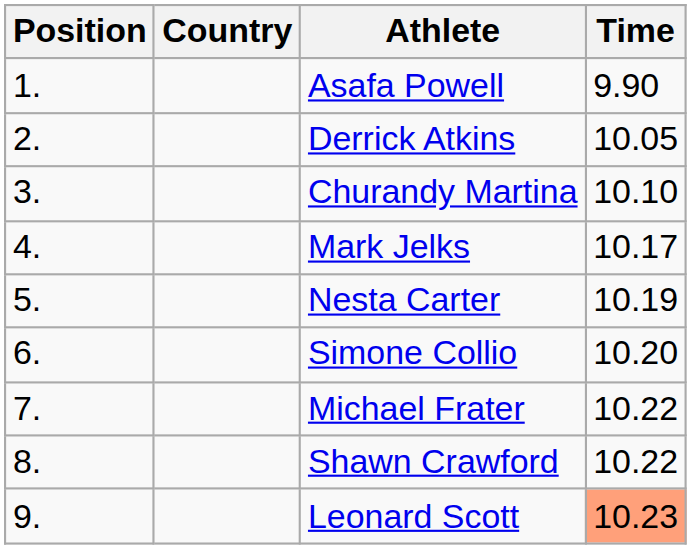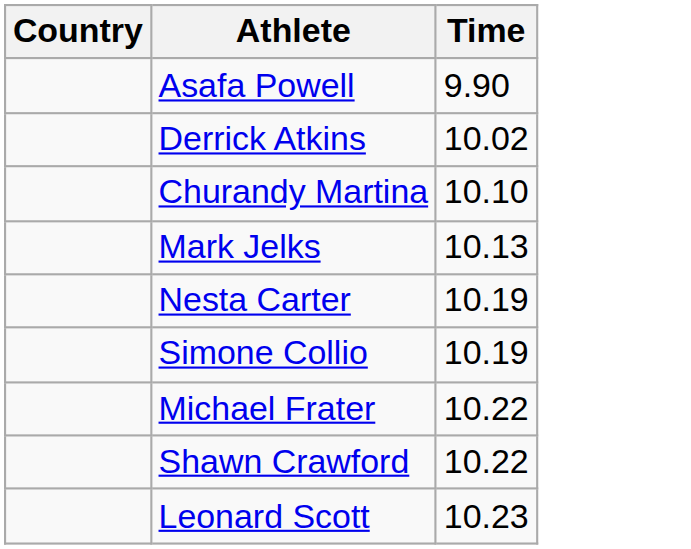- column: Position | 1. | 2. | 3. | 4. | 5. | 6. | 7. | 8. | 9.
Derrick Atkins | Time: 10.05 -> 10.02
Mark Jelks | Time: 10.17 -> 10.13
Simone Collio | Time: 10.20 -> 10.19
Leonard Scott | Time: lightsalmon background -> no background
